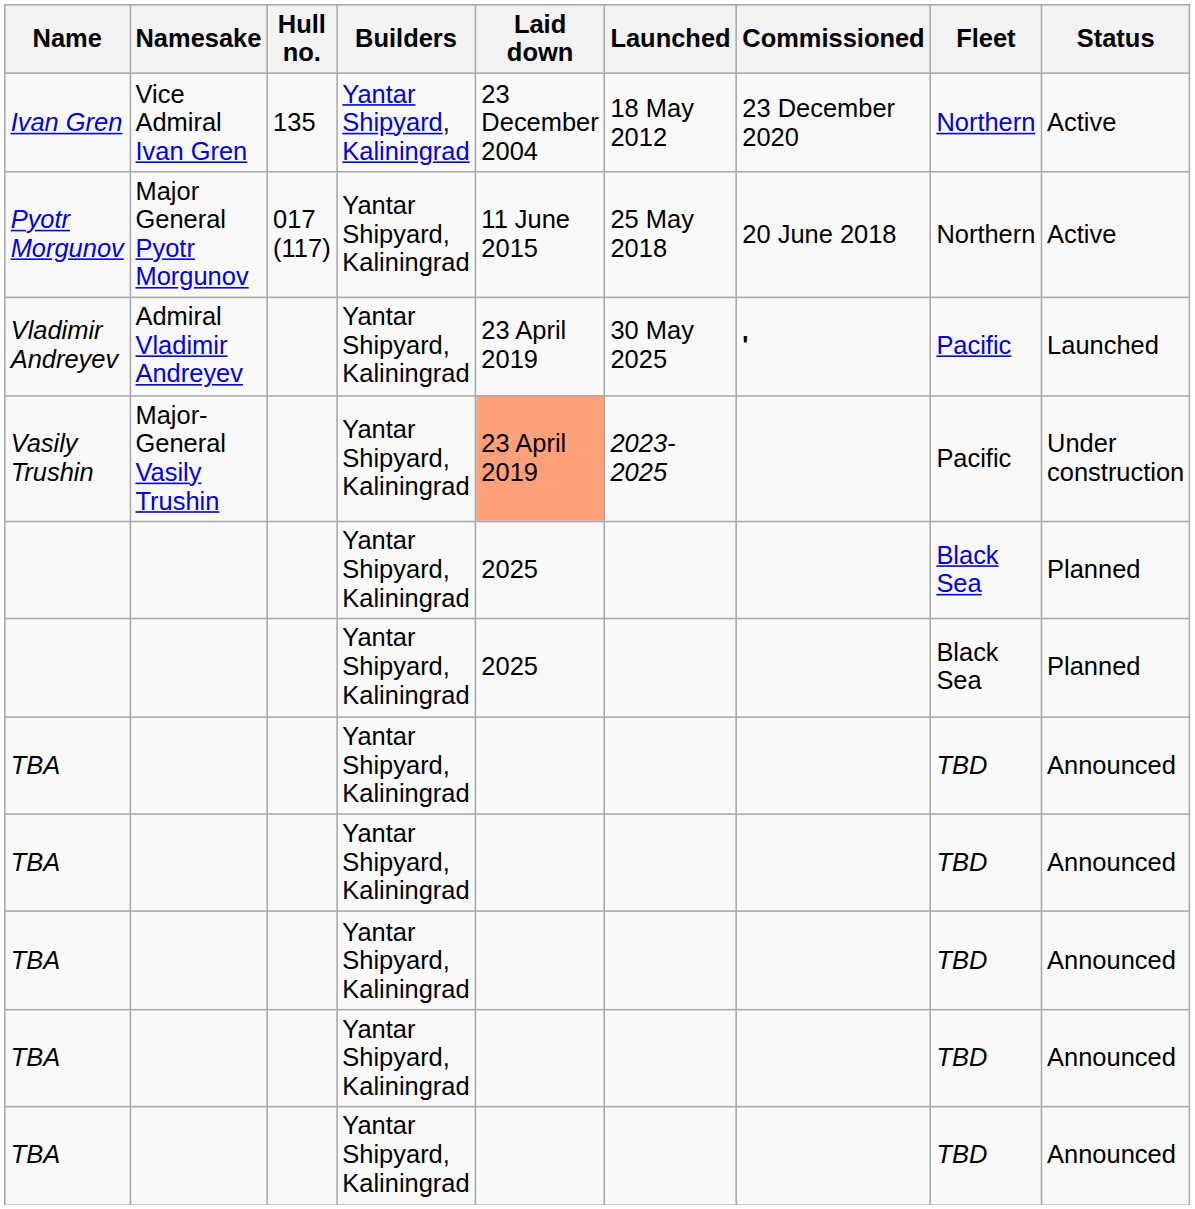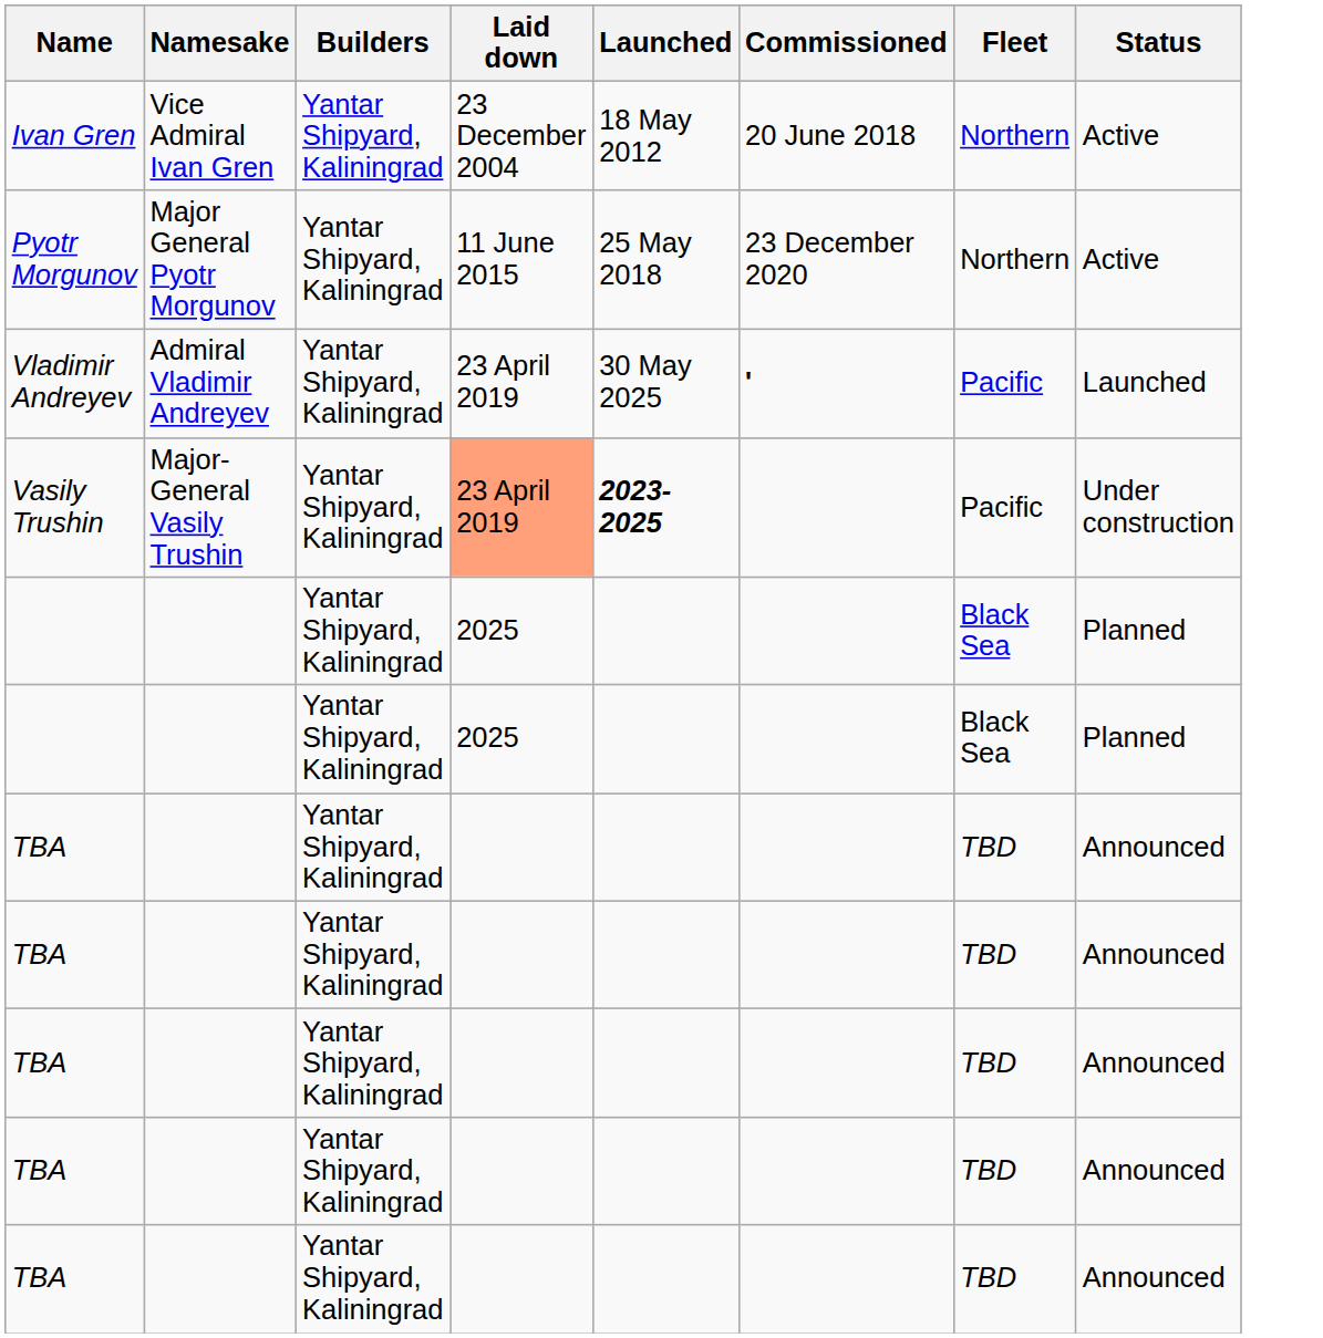- column: Hull no. | 135 | 017 (117)
Ivan Gren | Commissioned: 23 December 2020 -> 20 June 2018
Pyotr Morgunov | Commissioned: 20 June 2018 -> 23 December 2020
Vasily Trushin | Launched: normal -> bold
